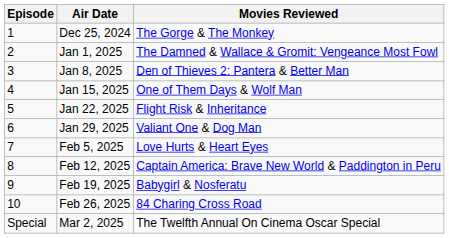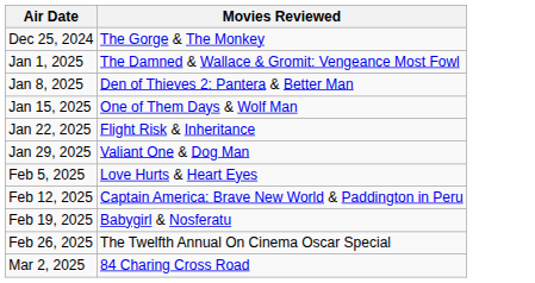- column: Episode | 1 | 2 | 3 | 4 | 5 | 6 | 7 | 8 | 9 | 10 | Special
Feb 26, 2025 | Movies Reviewed: 84 Charing Cross Road -> The Twelfth Annual On Cinema Oscar Special
Mar 2, 2025 | Movies Reviewed: The Twelfth Annual On Cinema Oscar Special -> 84 Charing Cross Road
